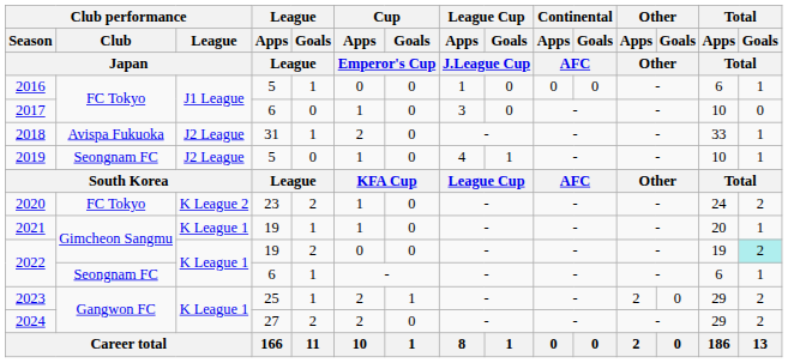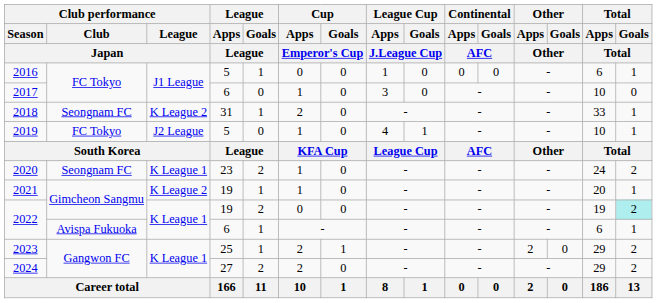2018 | Club performance / Club / Japan: Avispa Fukuoka -> Seongnam FC
2018 | Club performance / League / Japan: J2 League -> K League 2
2019 | Club performance / Club / Japan: Seongnam FC -> FC Tokyo
2020 | Club performance / Club / Japan: FC Tokyo -> Seongnam FC
2020 | Club performance / League / Japan: K League 2 -> K League 1
2021 | Club performance / League / Japan: K League 1 -> K League 2
2022 / 6 | Club performance / Club / Japan: Seongnam FC -> Avispa Fukuoka
